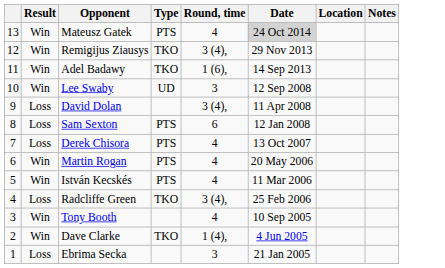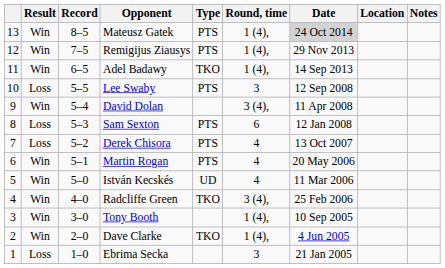+ column: Record | 8–5 | 7–5 | 6–5 | 5–5 | 5–4 | 5–3 | 5–2 | 5–1 | 5–0 | 4–0 | 3–0 | 2–0 | 1–0
Mateusz Gatek | Round, time: 4 -> 1 (4),
Remigijus Ziausys | Type: TKO -> PTS
Remigijus Ziausys | Round, time: 3 (4), -> 1 (4),
Adel Badawy | Round, time: 1 (6), -> 1 (4),
Lee Swaby | Result: Win -> Loss
Lee Swaby | Type: UD -> PTS
David Dolan | Result: Loss -> Win
István Kecskés | Type: PTS -> UD
Radcliffe Green | Result: Loss -> Win
Tony Booth | Round, time: 4 -> 1 (4),
